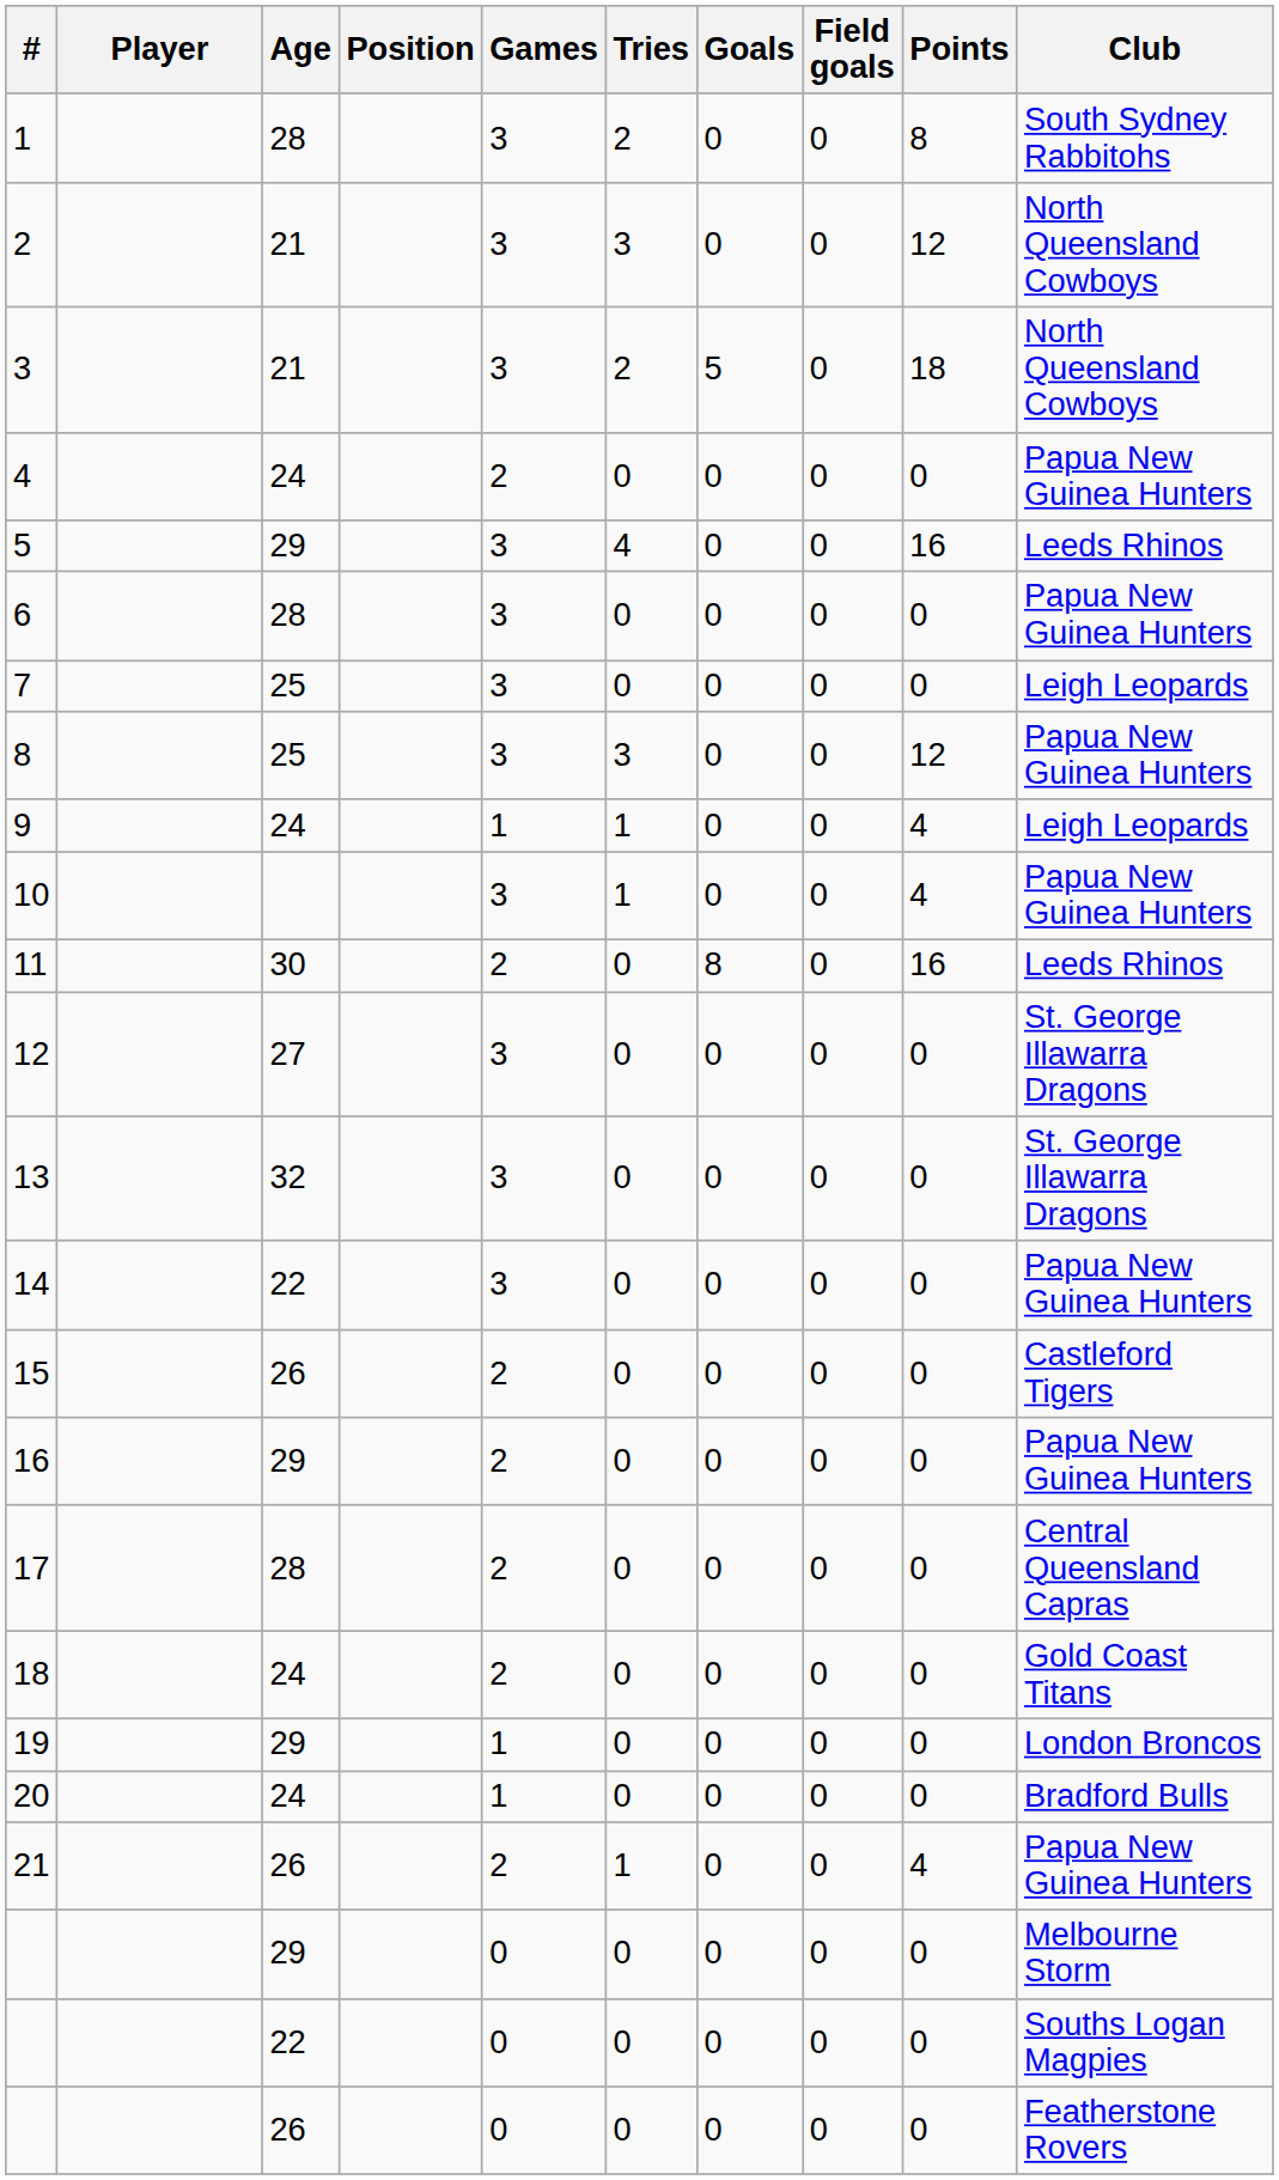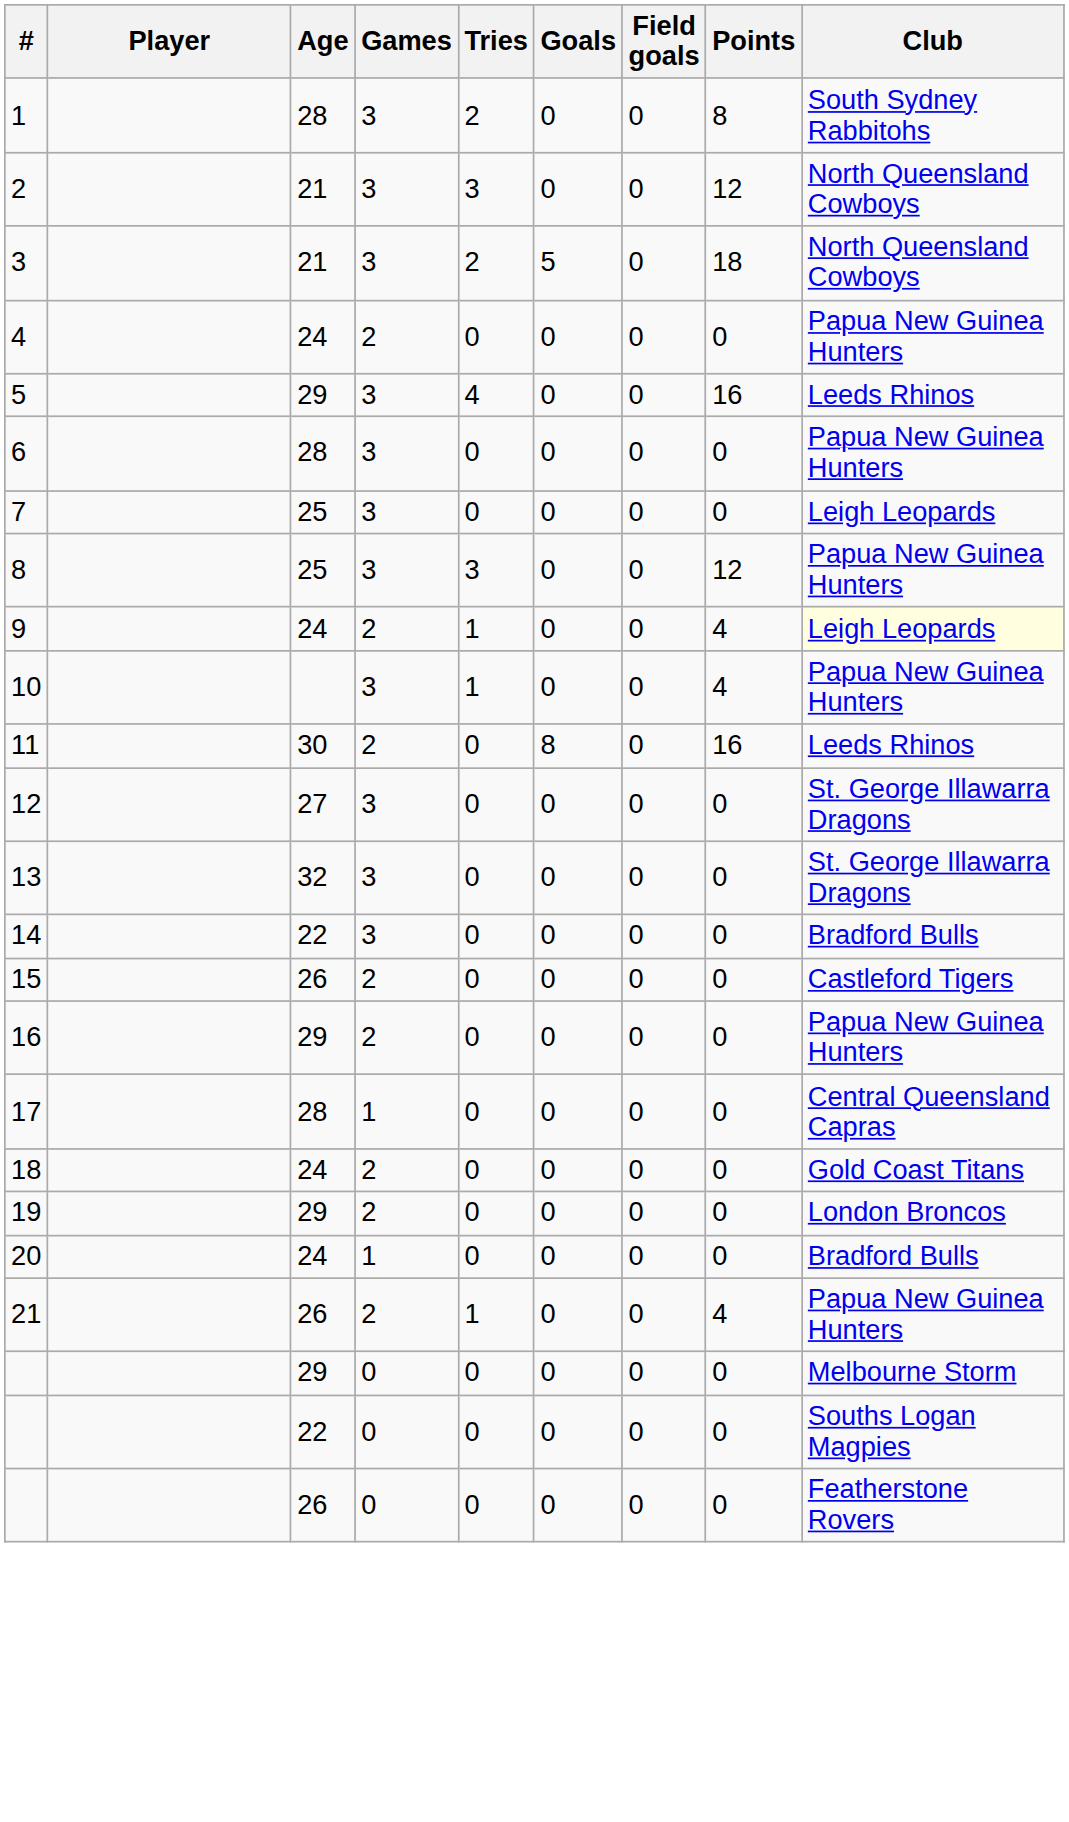- column: Position
9 | Games: 1 -> 2
9 | Club: no background -> lightyellow background
14 | Club: Papua New Guinea Hunters -> Bradford Bulls
17 | Games: 2 -> 1
19 | Games: 1 -> 2
